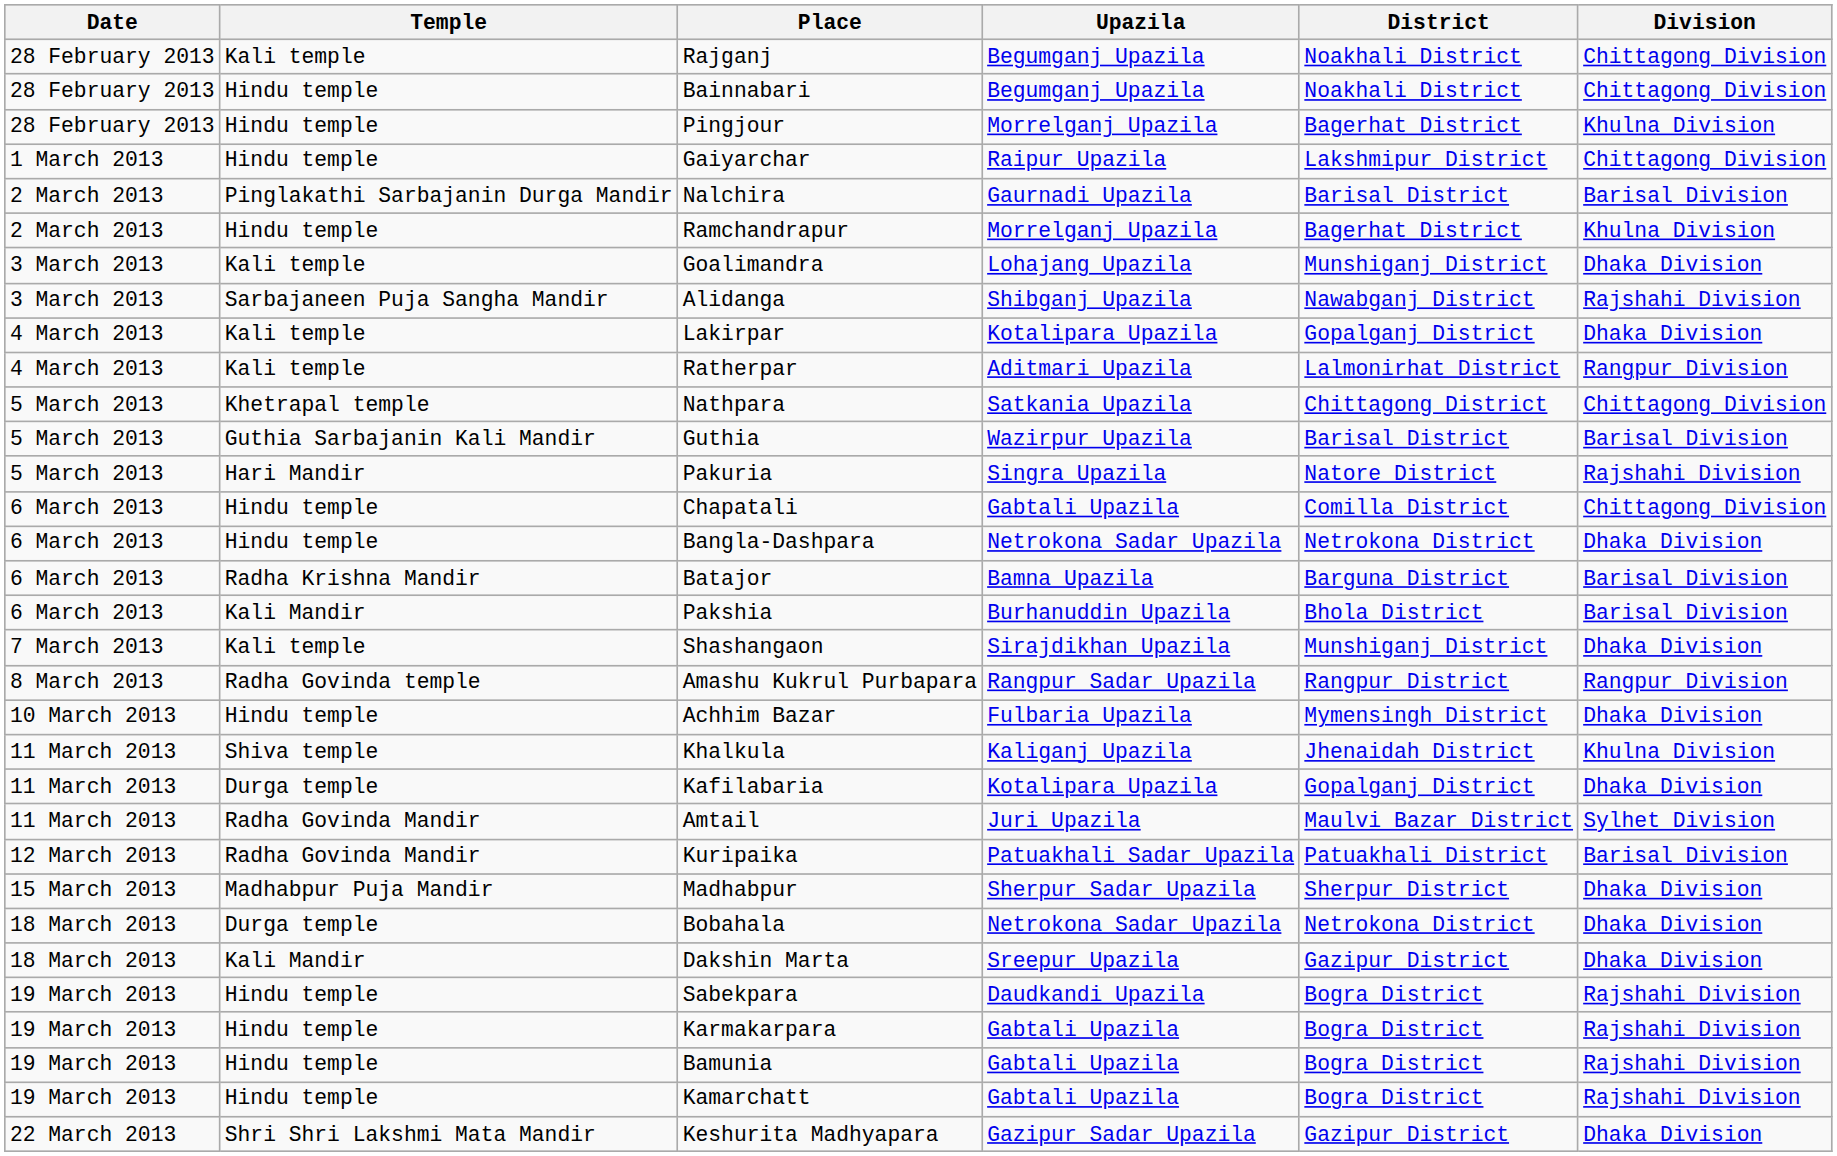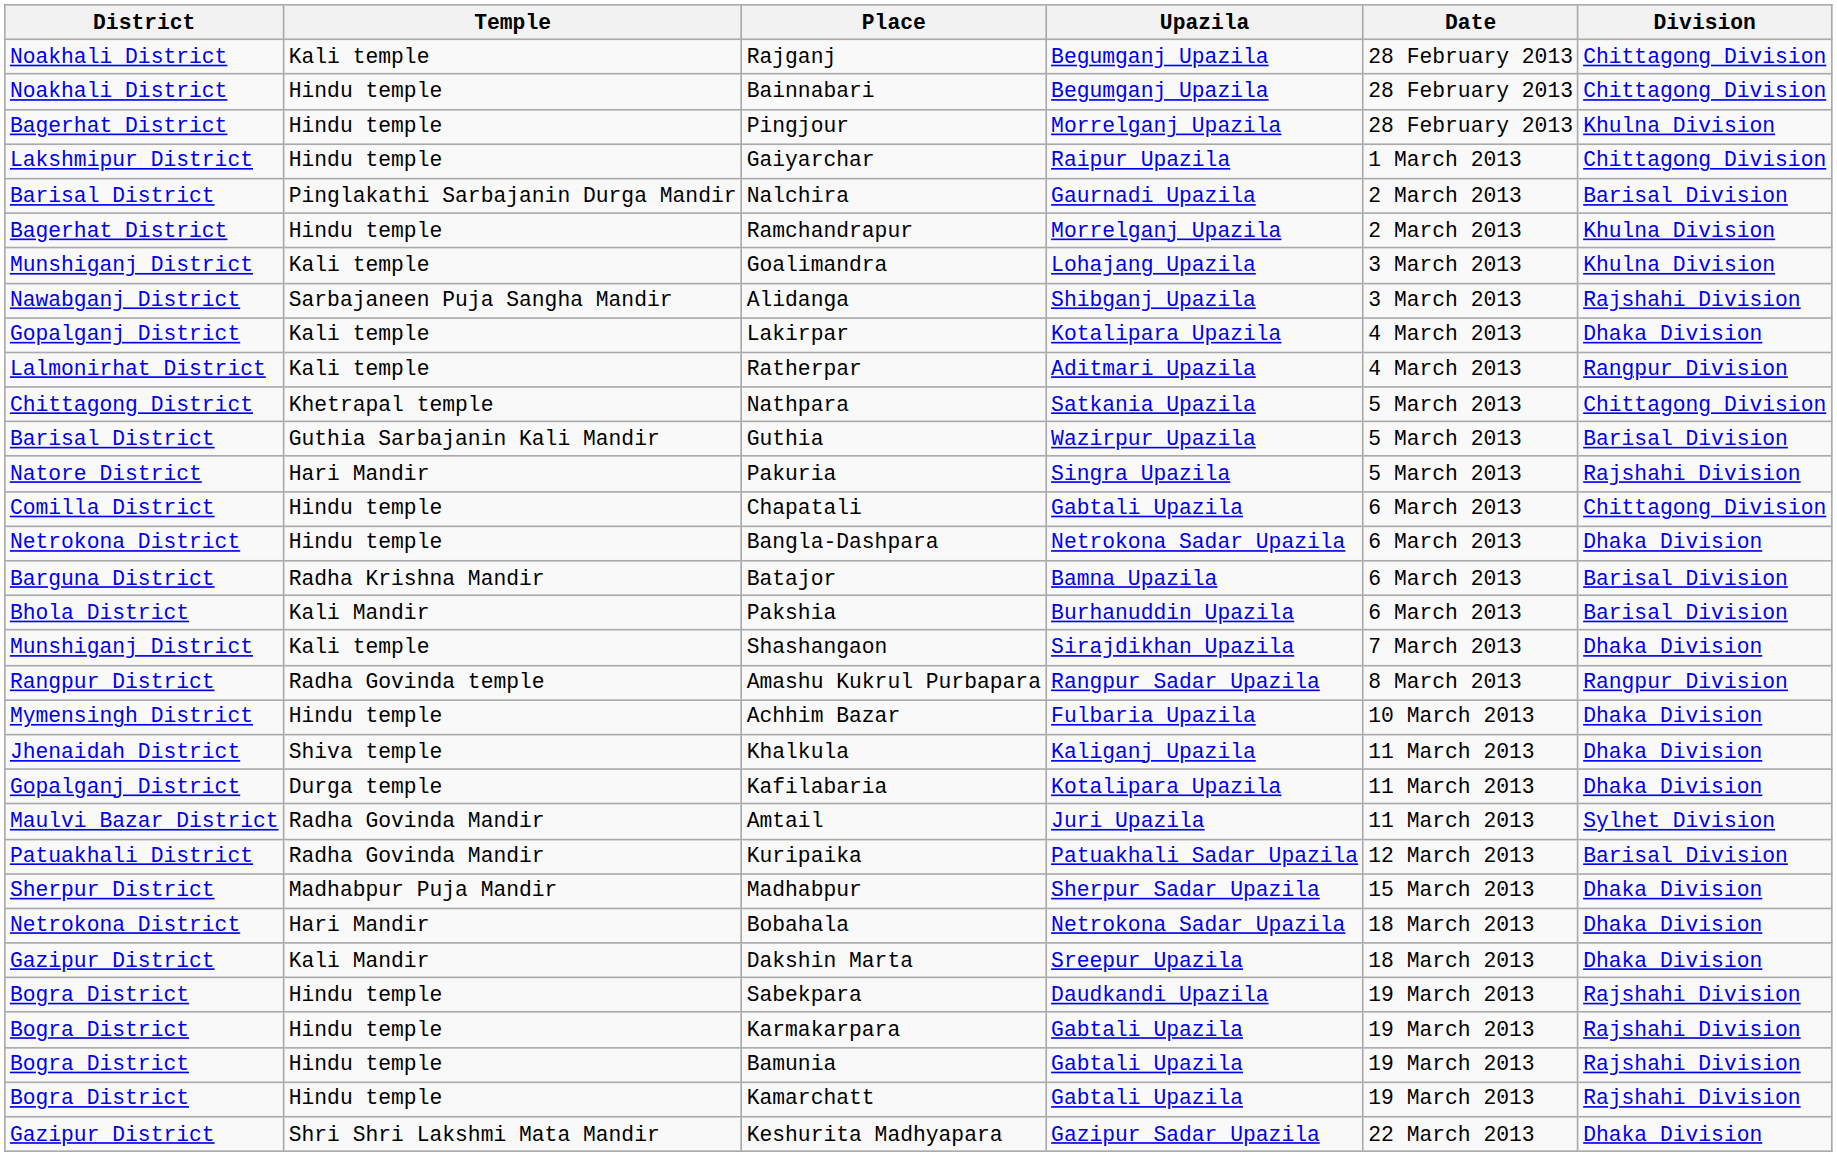columns swapped: Date <-> District
Goalimandra | Division: Dhaka Division -> Khulna Division
Khalkula | Division: Khulna Division -> Dhaka Division
Bobahala | Temple: Durga temple -> Hari Mandir
